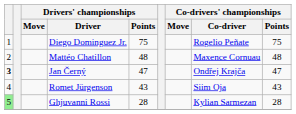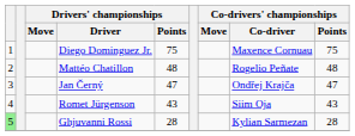Diego Dominguez Jr. | Co-drivers' championships / Co-driver: Rogelio Peñate -> Maxence Cornuau
Mattéo Chatillon | Co-drivers' championships / Co-driver: Maxence Cornuau -> Rogelio Peñate
Jan Černý | column 1: bold -> normal
